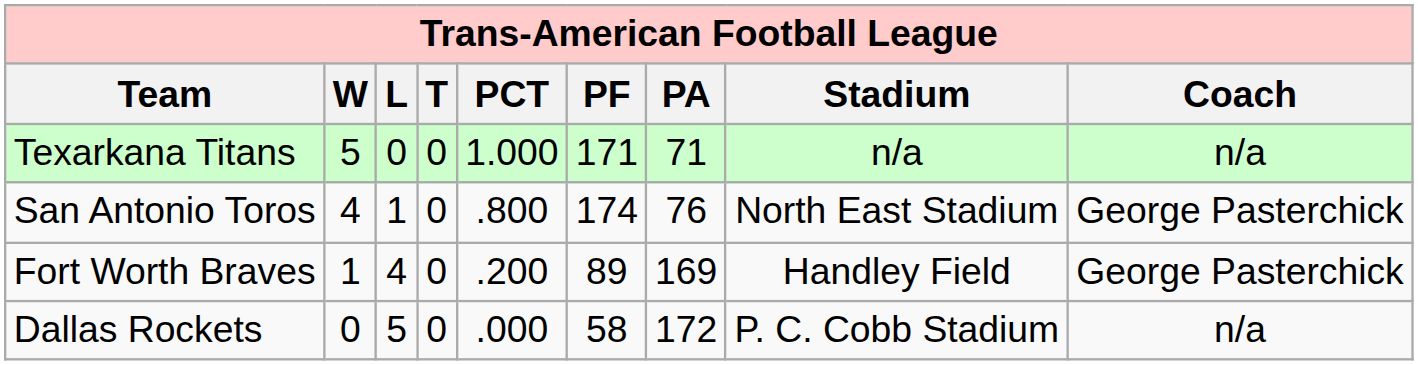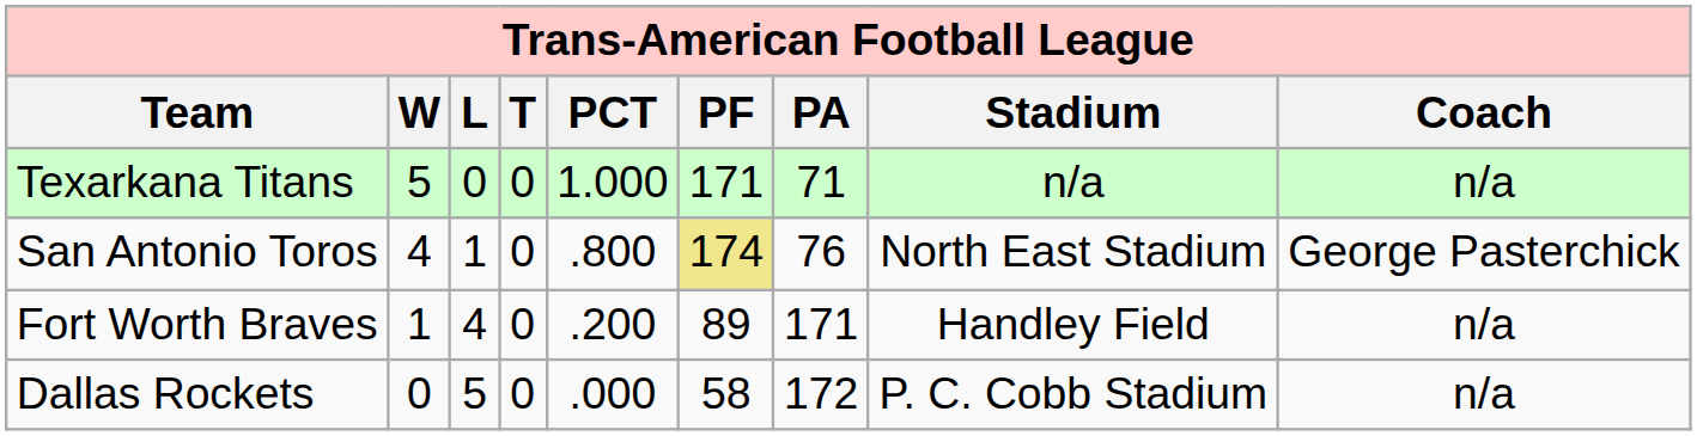San Antonio Toros | PF: no background -> khaki background
Fort Worth Braves | PA: 169 -> 171
Fort Worth Braves | Coach: George Pasterchick -> n/a
